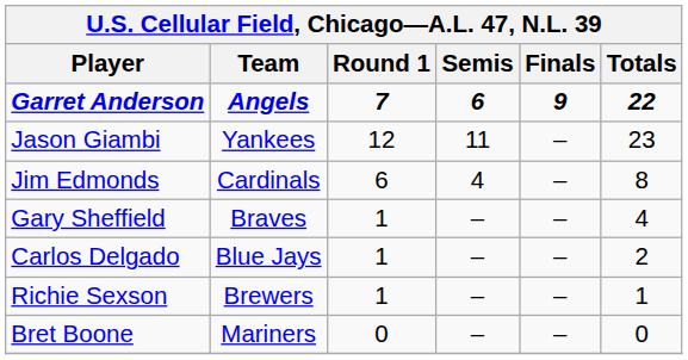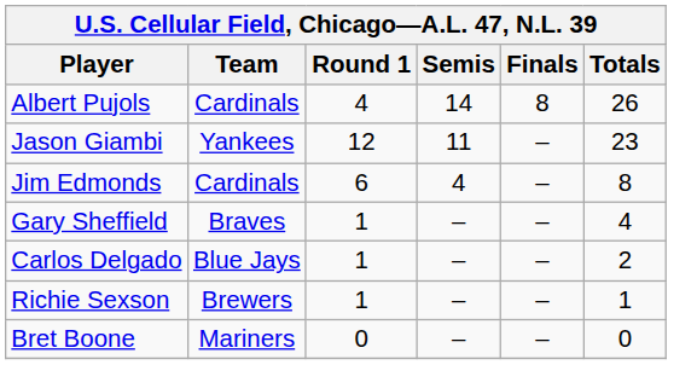- row: Garret Anderson | Angels | 7 | 6 | 9 | 22
+ row: Albert Pujols | Cardinals | 4 | 14 | 8 | 26
